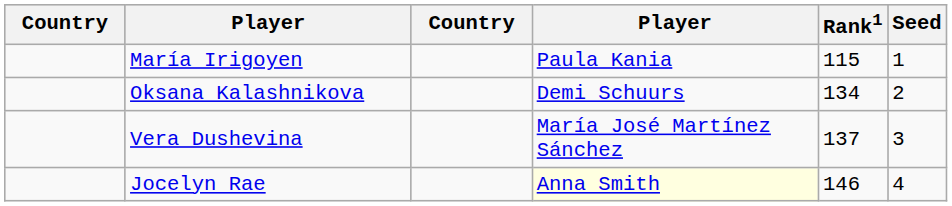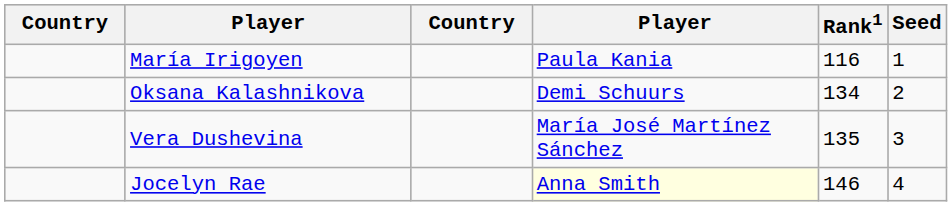María Irigoyen | Rank1: 115 -> 116
Vera Dushevina | Rank1: 137 -> 135
